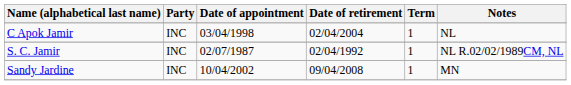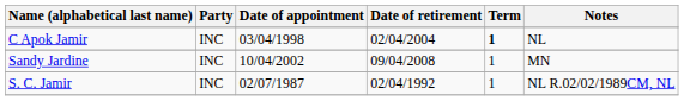C Apok Jamir | Term: normal -> bold
rows swapped: S. C. Jamir <-> Sandy Jardine
